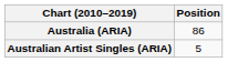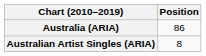Australian Artist Singles (ARIA) | Position: 5 -> 8
